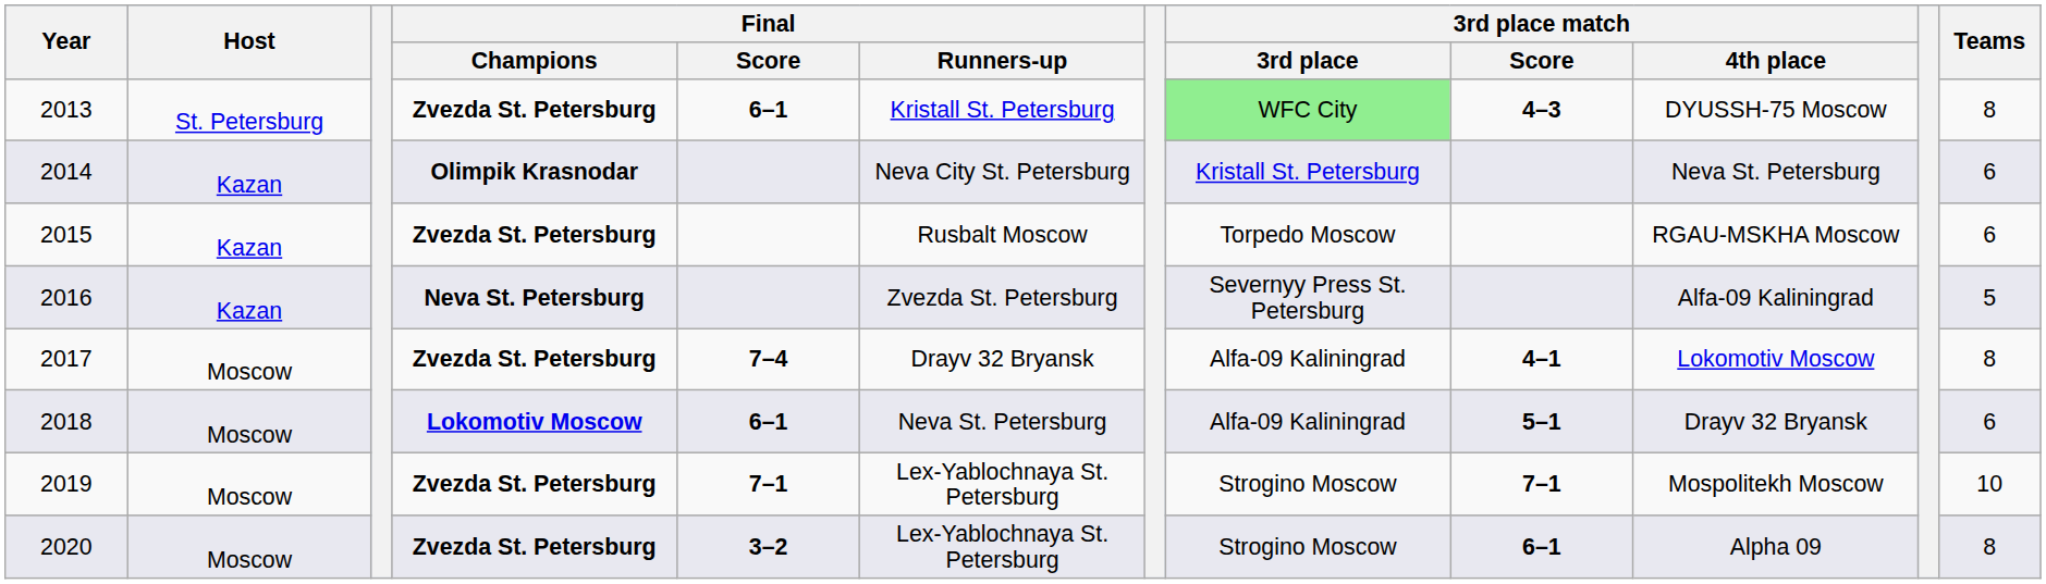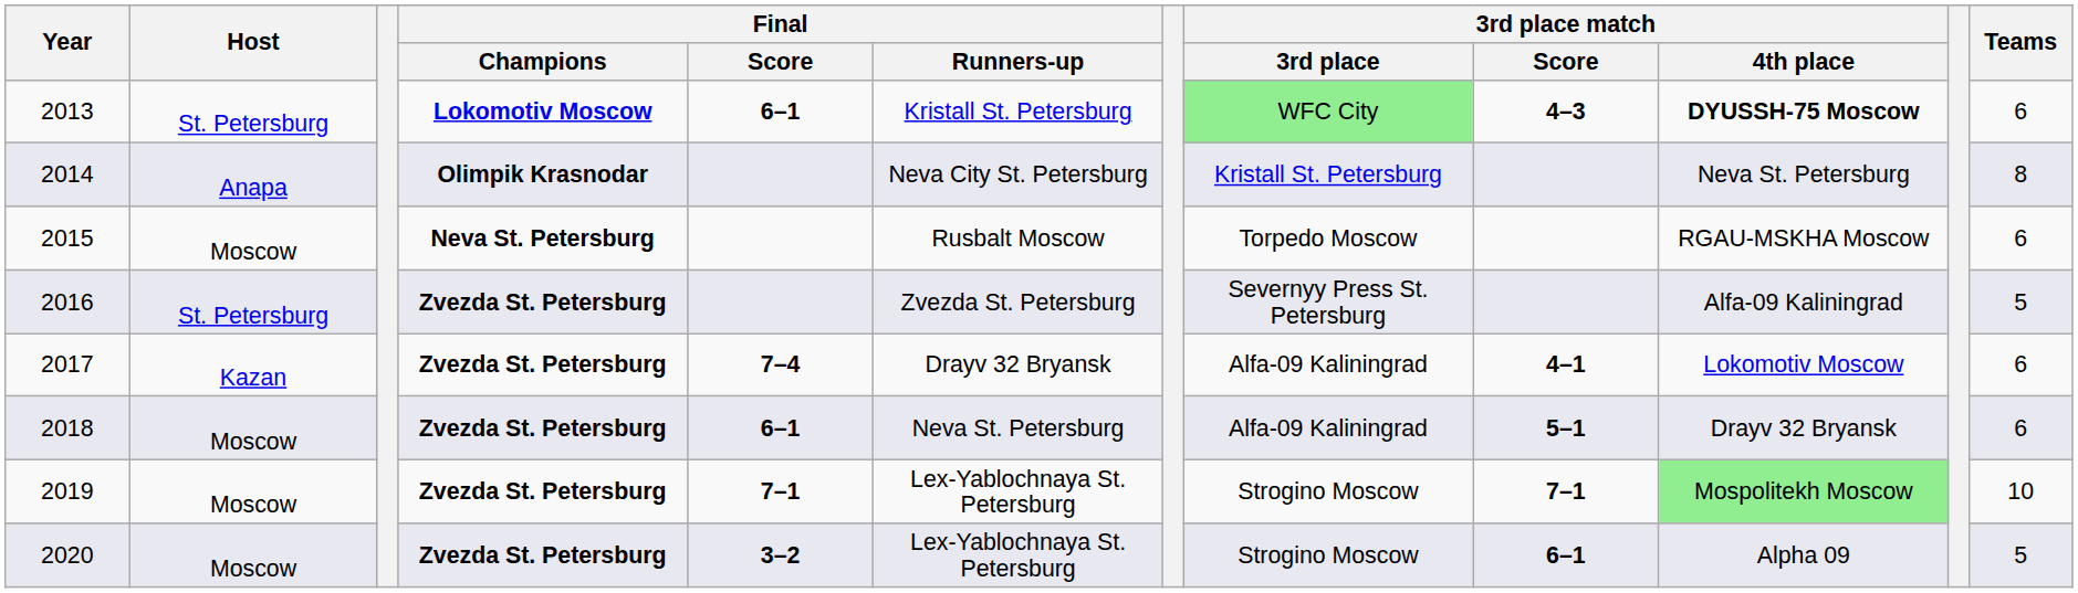2013 | Final / Champions: Zvezda St. Petersburg -> Lokomotiv Moscow
2013 | 3rd place match / 4th place: normal -> bold
2013 | Teams: 8 -> 6
2014 | Host: Kazan -> Anapa
2014 | Teams: 6 -> 8
2015 | Host: Kazan -> Moscow
2015 | Final / Champions: Zvezda St. Petersburg -> Neva St. Petersburg
2016 | Host: Kazan -> St. Petersburg
2016 | Final / Champions: Neva St. Petersburg -> Zvezda St. Petersburg
2017 | Host: Moscow -> Kazan
2017 | Teams: 8 -> 6
2018 | Final / Champions: Lokomotiv Moscow -> Zvezda St. Petersburg
2019 | 3rd place match / 4th place: no background -> lightgreen background
2020 | Teams: 8 -> 5
